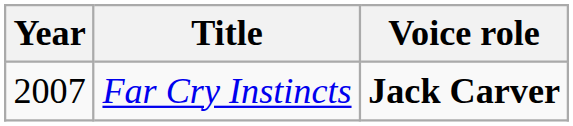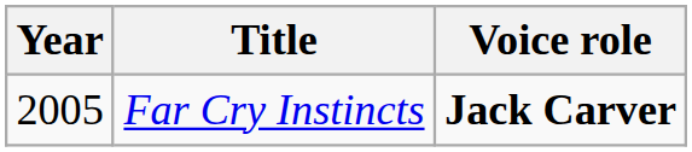Far Cry Instincts | Year: 2007 -> 2005
